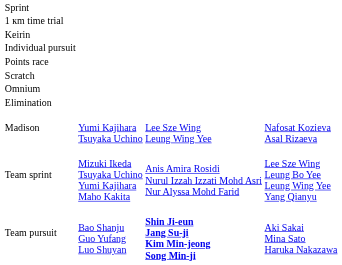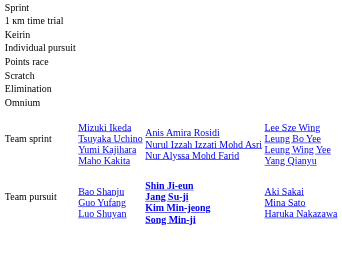rows swapped: Elimination <-> Omnium
- row: Madison | Yumi Kajihara Tsuyaka Uchino | Lee Sze Wing Leung Wing Yee | Nafosat Kozieva Asal Rizaeva
